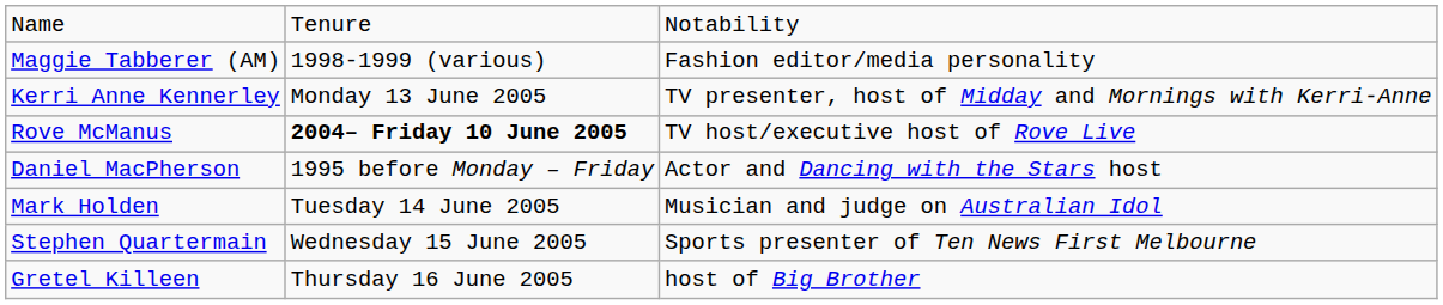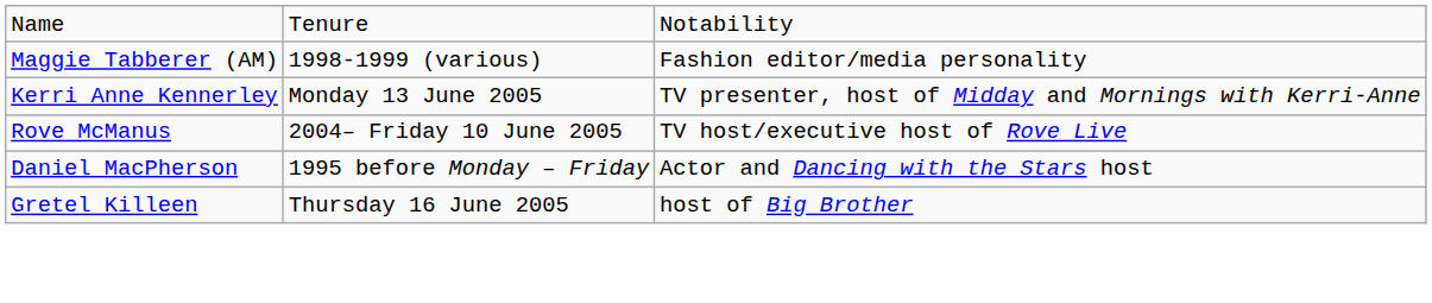Rove McManus | column 2: bold -> normal
- row: Mark Holden | Tuesday 14 June 2005 | Musician and judge on Australian Idol
- row: Stephen Quartermain | Wednesday 15 June 2005 | Sports presenter of Ten News First Melbourne
